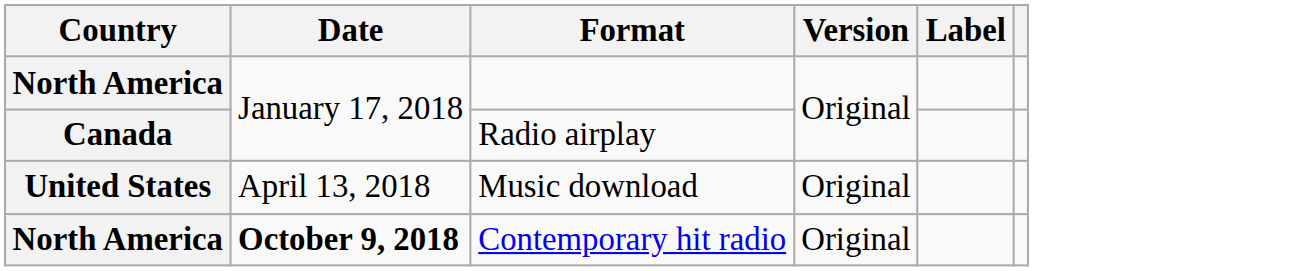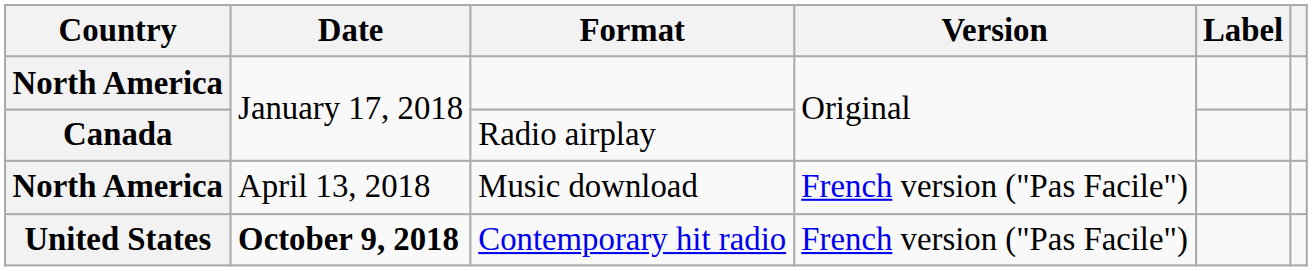Music download | Country: United States -> North America
Music download | Version: Original -> French version ("Pas Facile")
Contemporary hit radio | Country: North America -> United States
Contemporary hit radio | Version: Original -> French version ("Pas Facile")
